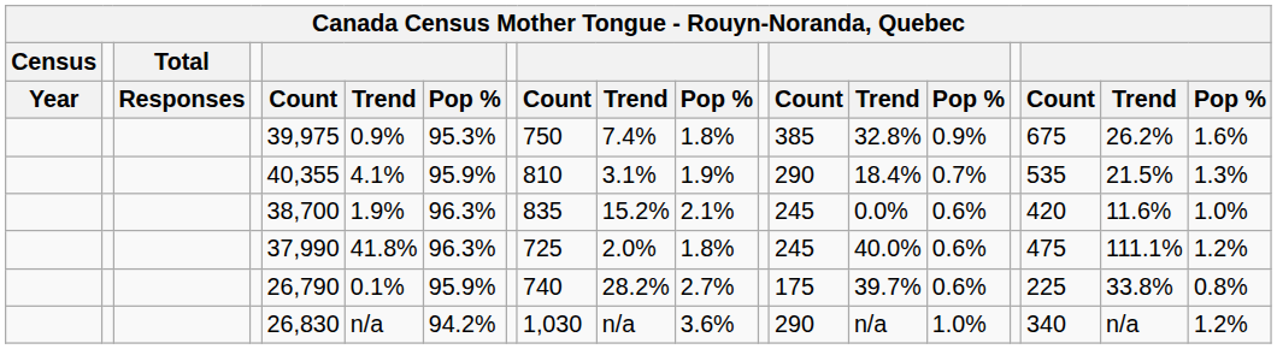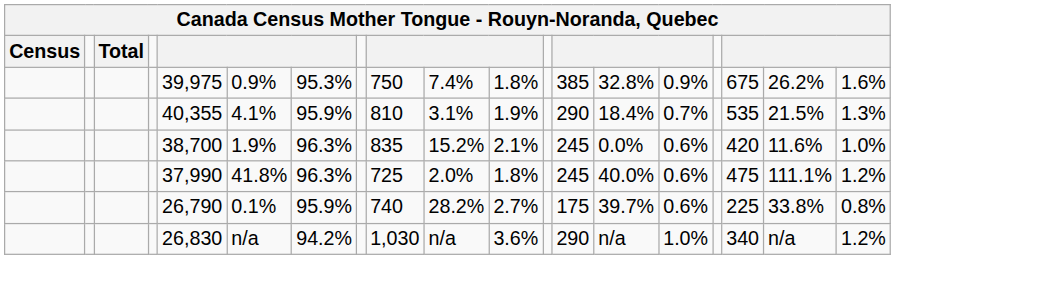- row: Year | Responses | Count | Trend | Pop % | Count | Trend | Pop % | Count | Trend | Pop % | Count | Trend | Pop %
